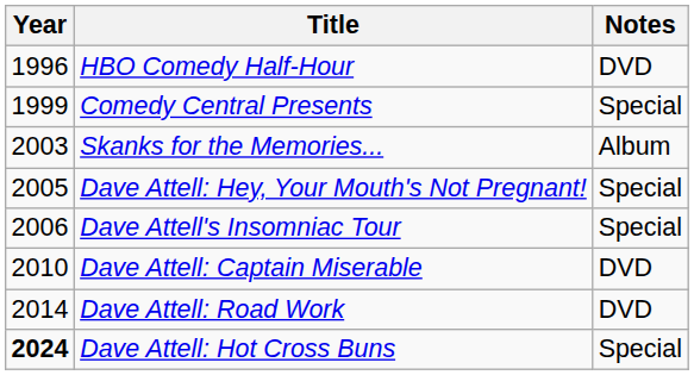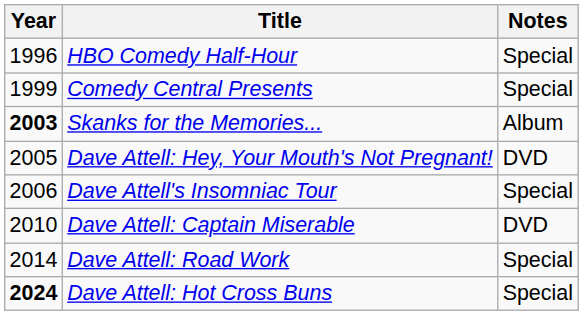HBO Comedy Half-Hour | Notes: DVD -> Special
Skanks for the Memories... | Year: normal -> bold
Dave Attell: Hey, Your Mouth's Not Pregnant! | Notes: Special -> DVD
Dave Attell: Road Work | Notes: DVD -> Special
